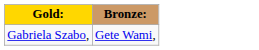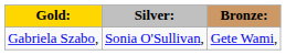+ column: Silver: | Sonia O'Sullivan,
